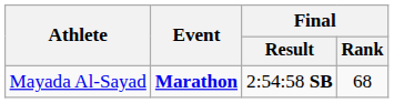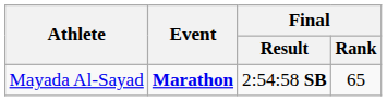Mayada Al-Sayad | Final / Rank: 68 -> 65
